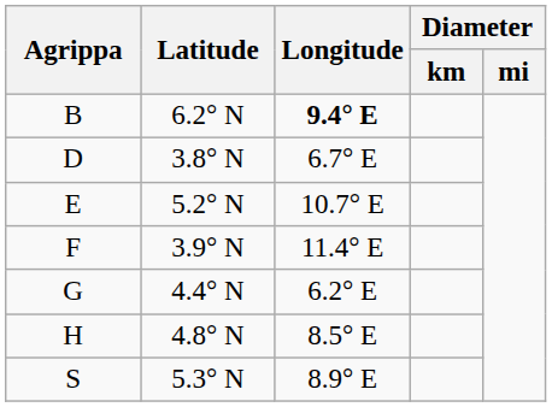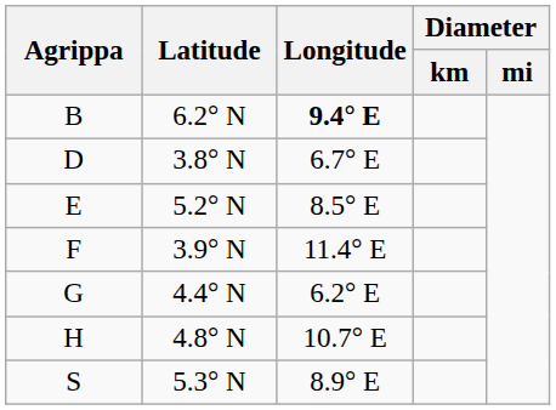E | Longitude: 10.7° E -> 8.5° E
H | Longitude: 8.5° E -> 10.7° E
